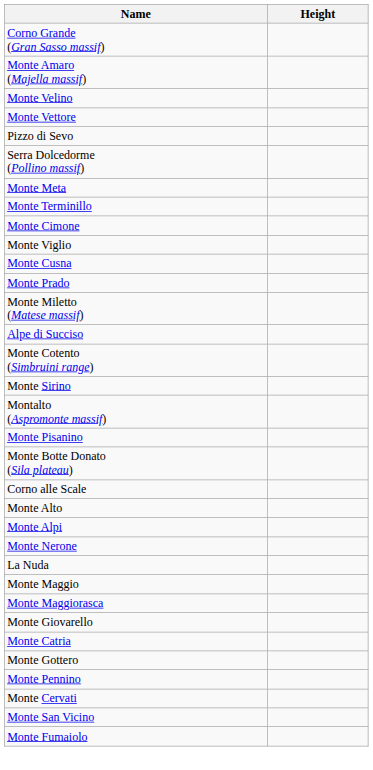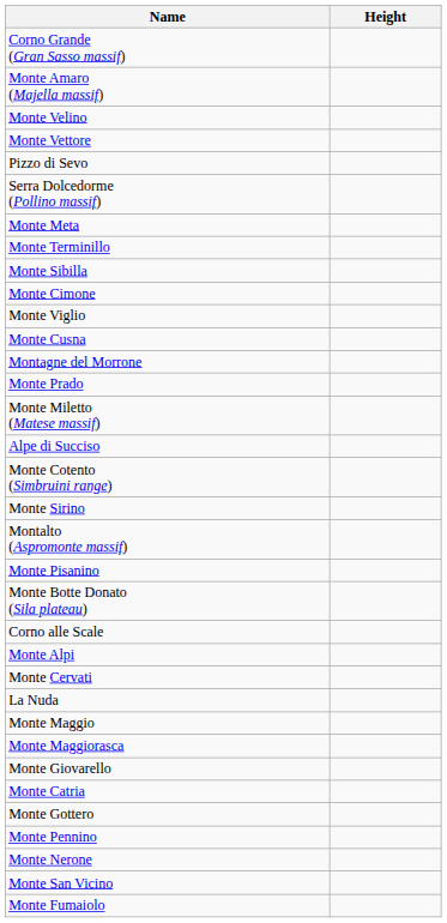+ row: Monte Sibilla
+ row: Montagne del Morrone
- row: Monte Alto
rows swapped: Monte Cervati <-> Monte Nerone
